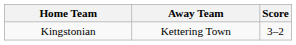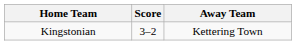columns swapped: Score <-> Away Team
